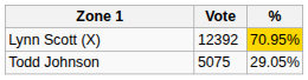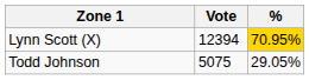Lynn Scott (X) | Vote: 12392 -> 12394
